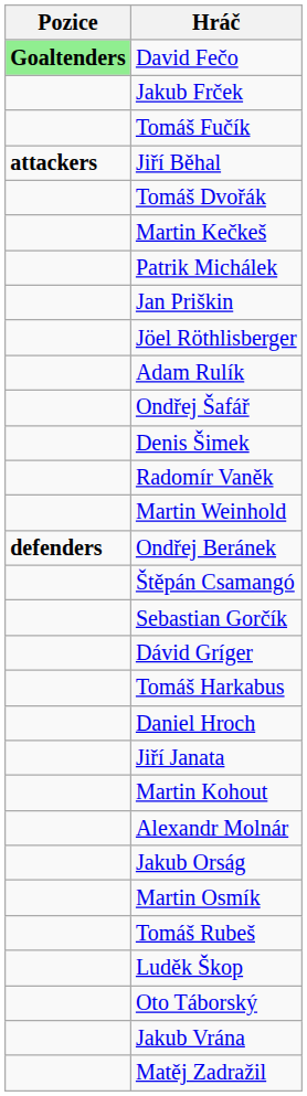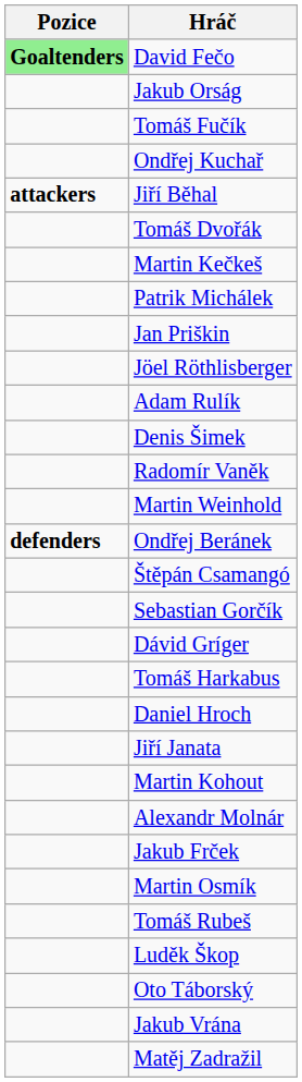rows swapped: Jakub Frček <-> Jakub Orság
+ row: Ondřej Kuchař
- row: Ondřej Šafář
